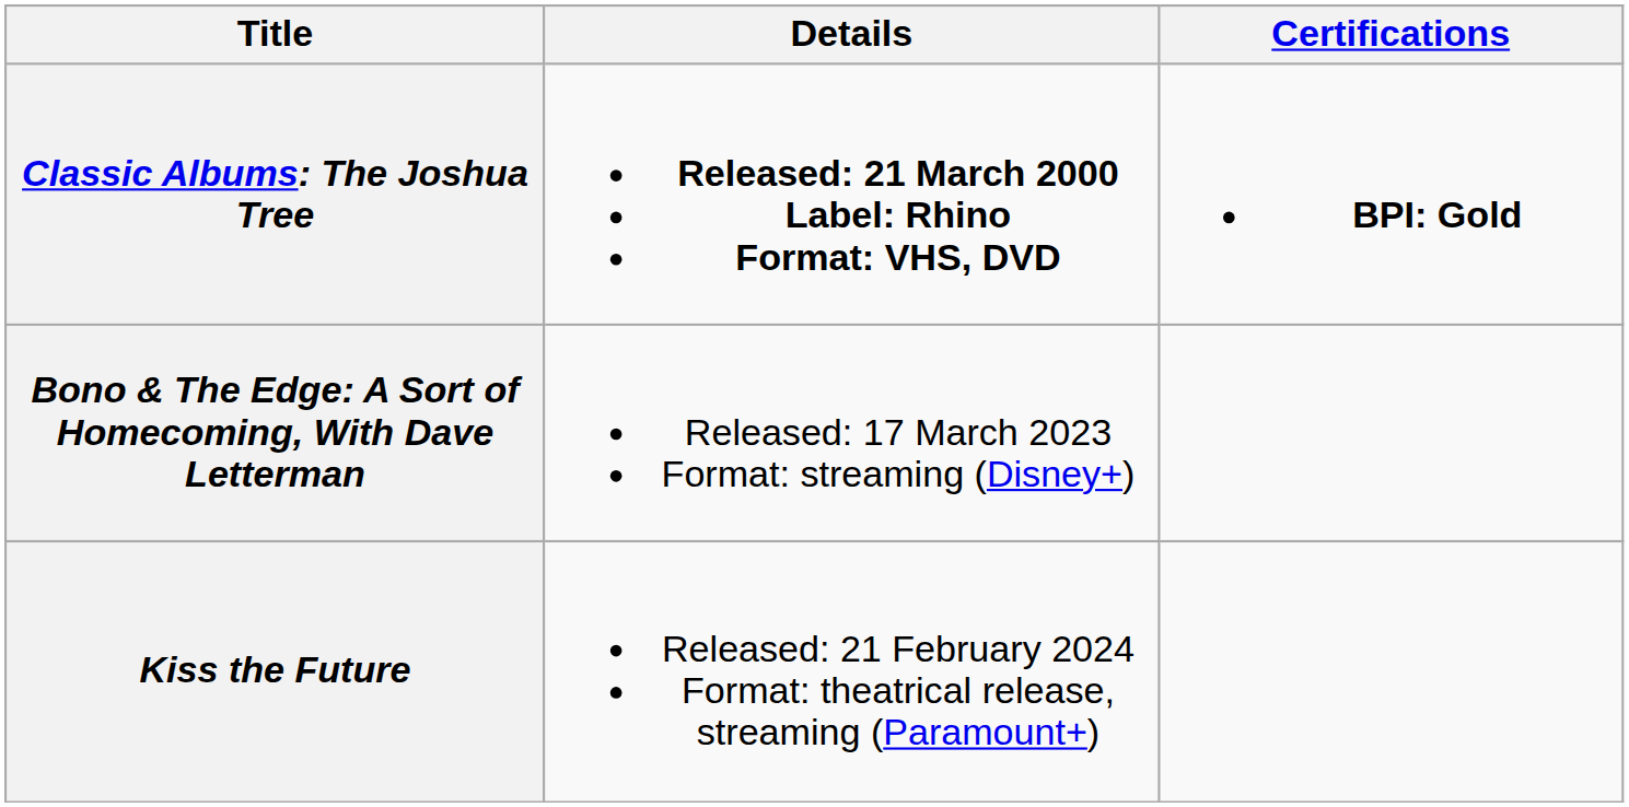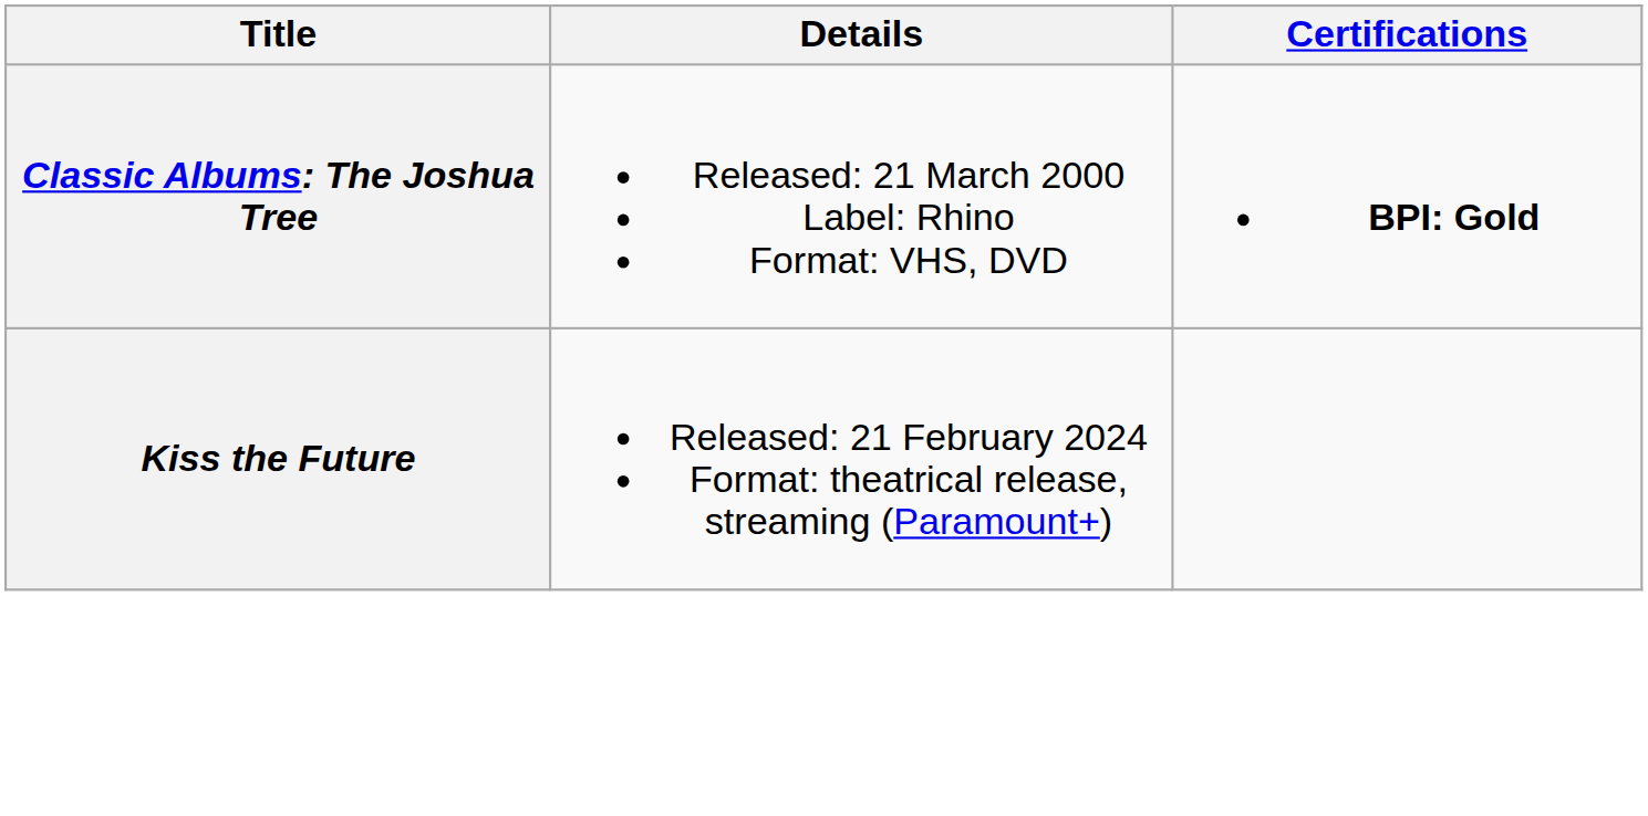Classic Albums: The Joshua Tree | Details: bold -> normal
- row: Bono & The Edge: A Sort of Homecoming, With Dave Letterman | Released: 17 March 2023 Format: streaming (Disney+)
